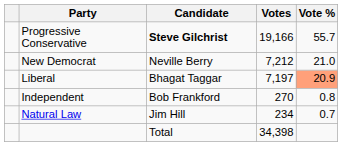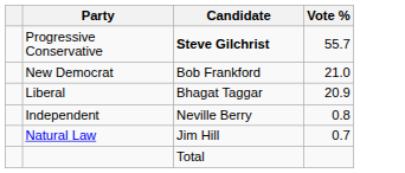- column: Votes | 19,166 | 7,212 | 7,197 | 270 | 234 | 34,398
New Democrat | Candidate: Neville Berry -> Bob Frankford
Liberal | Vote %: lightsalmon background -> no background
Independent | Candidate: Bob Frankford -> Neville Berry
